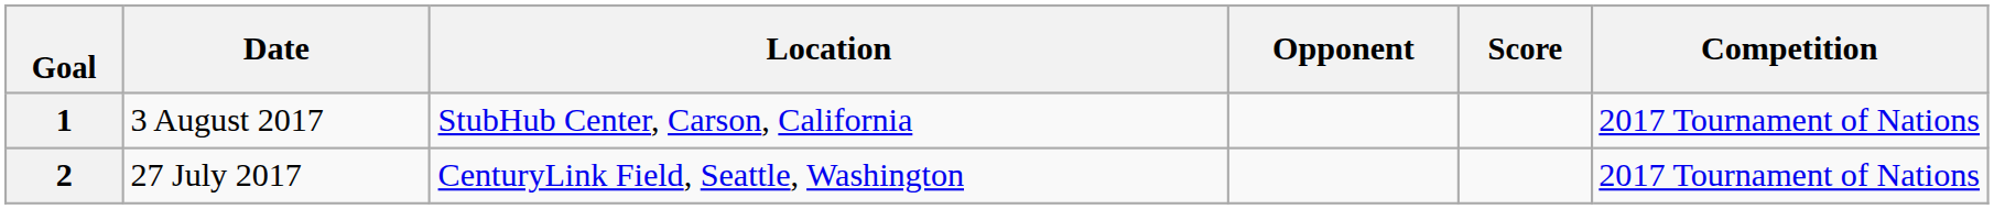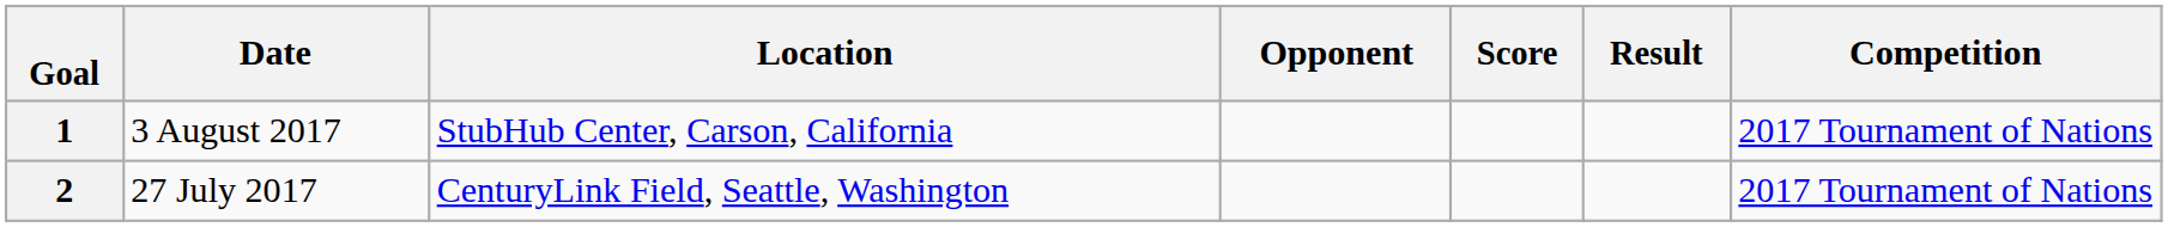+ column: Result
